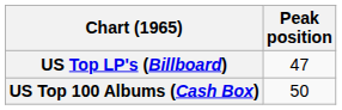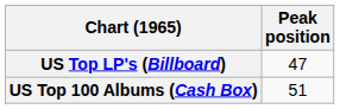US Top 100 Albums (Cash Box) | Peak position: 50 -> 51
